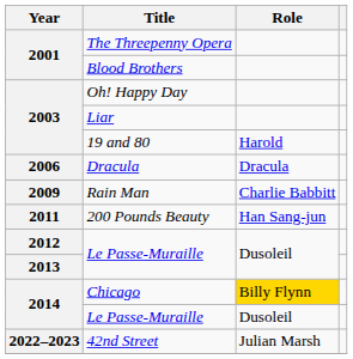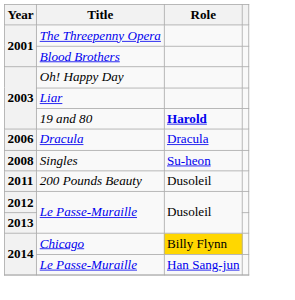19 and 80 | Role: normal -> bold
+ row: 2008 | Singles | Su-heon
- row: 2009 | Rain Man | Charlie Babbitt
200 Pounds Beauty | Role: Han Sang-jun -> Dusoleil
2014 / Le Passe-Muraille | Role: Dusoleil -> Han Sang-jun
- row: 2022–2023 | 42nd Street | Julian Marsh
